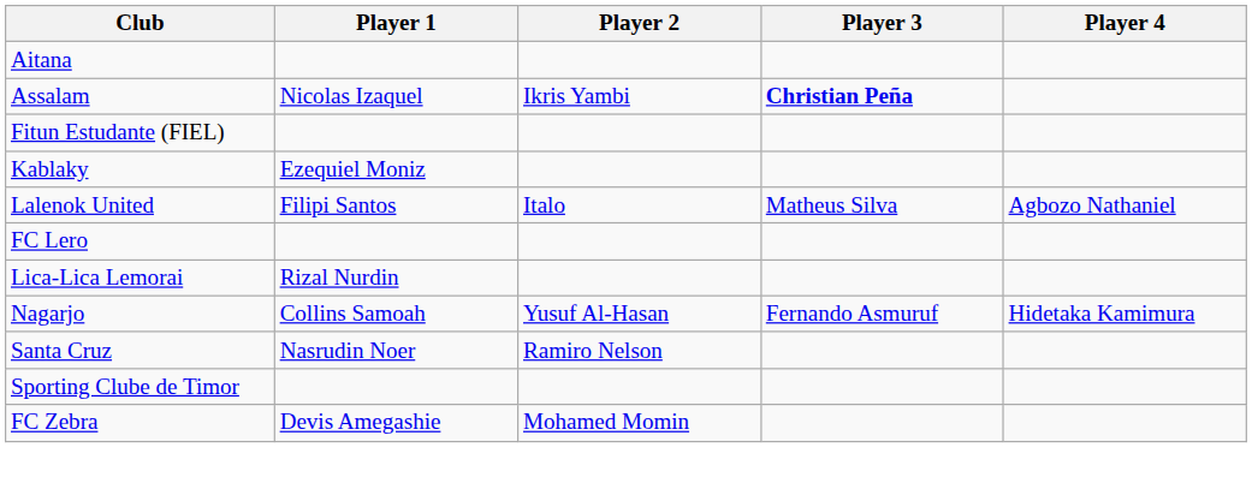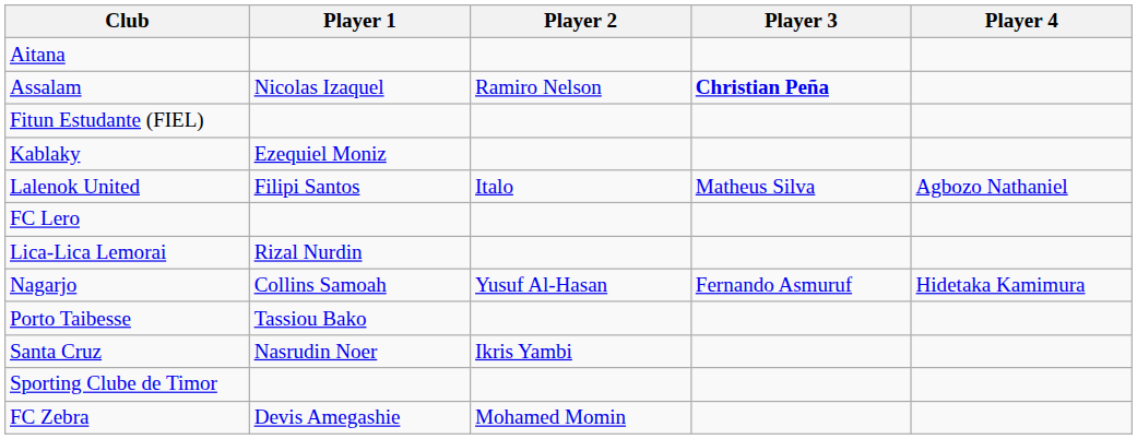Assalam | Player 2: Ikris Yambi -> Ramiro Nelson
+ row: Porto Taibesse | Tassiou Bako
Santa Cruz | Player 2: Ramiro Nelson -> Ikris Yambi
